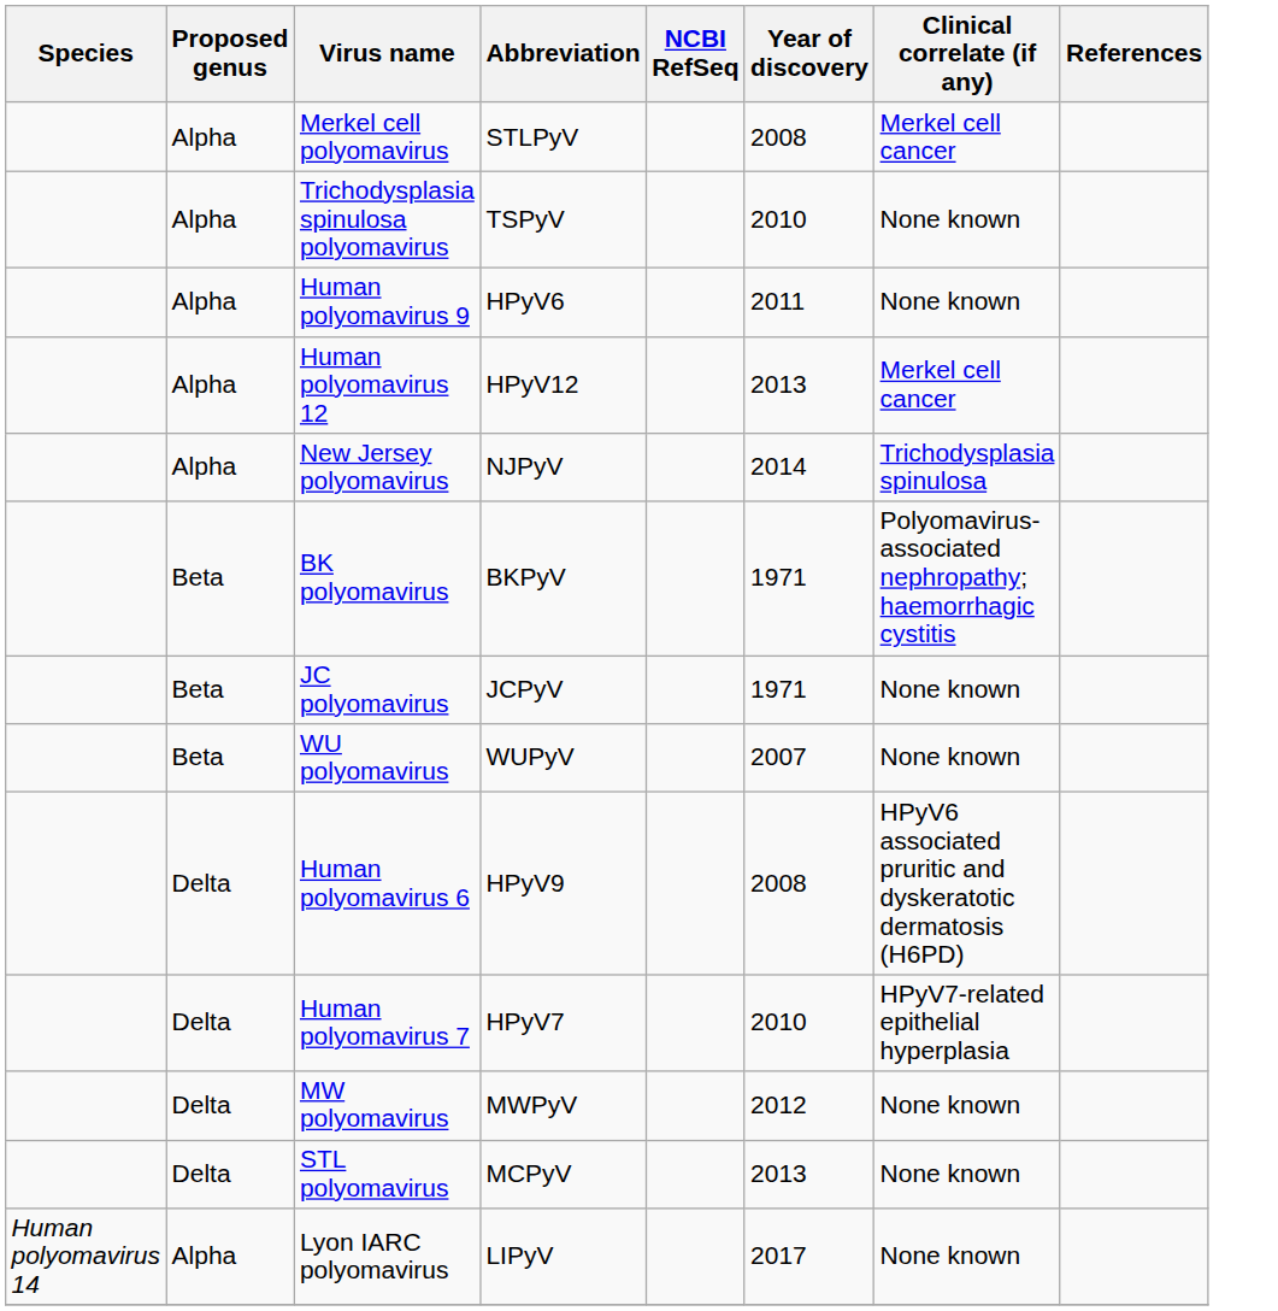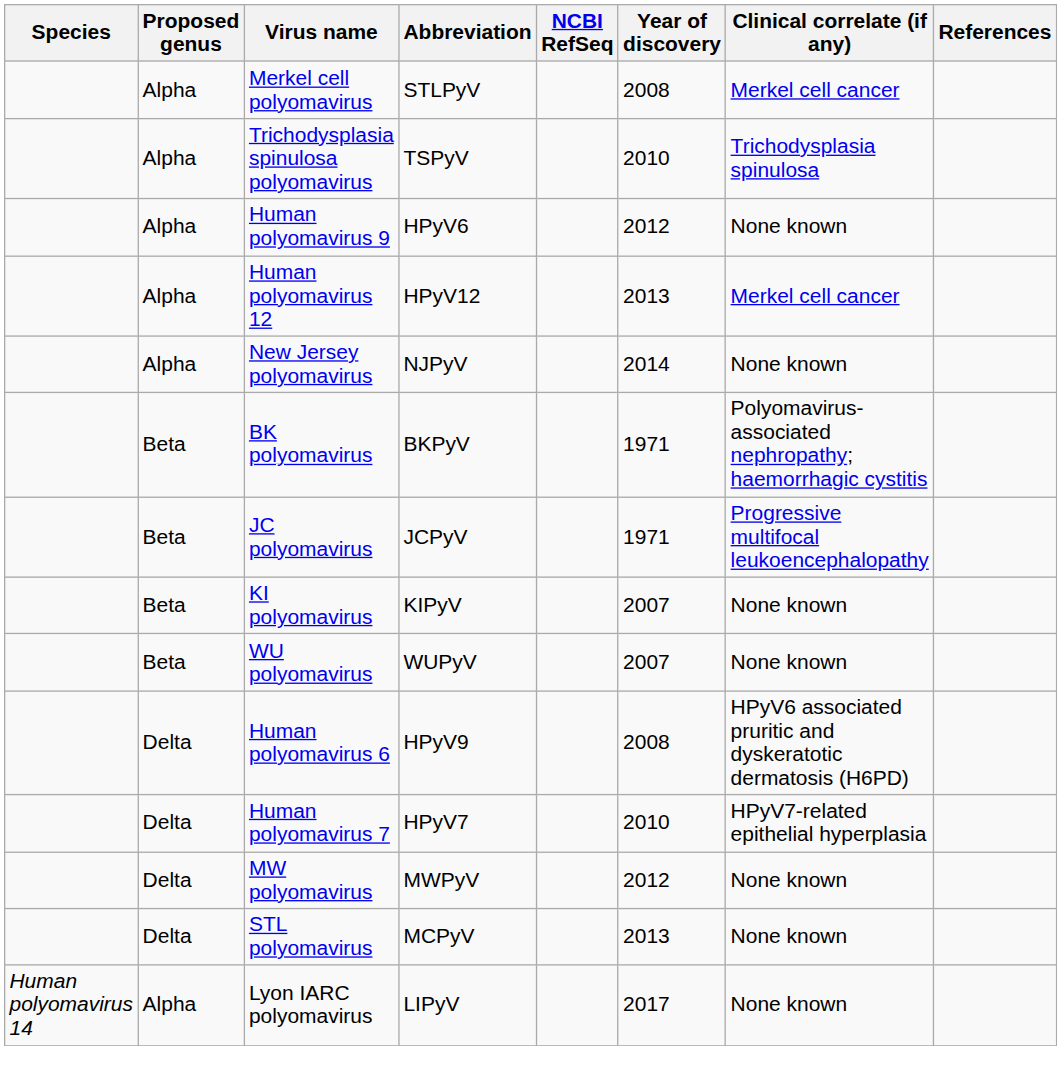Trichodysplasia spinulosa polyomavirus | Clinical correlate (if any): None known -> Trichodysplasia spinulosa
Human polyomavirus 9 | Year of discovery: 2011 -> 2012
New Jersey polyomavirus | Clinical correlate (if any): Trichodysplasia spinulosa -> None known
JC polyomavirus | Clinical correlate (if any): None known -> Progressive multifocal leukoencephalopathy
+ row: Beta | KI polyomavirus | KIPyV | 2007 | None known
